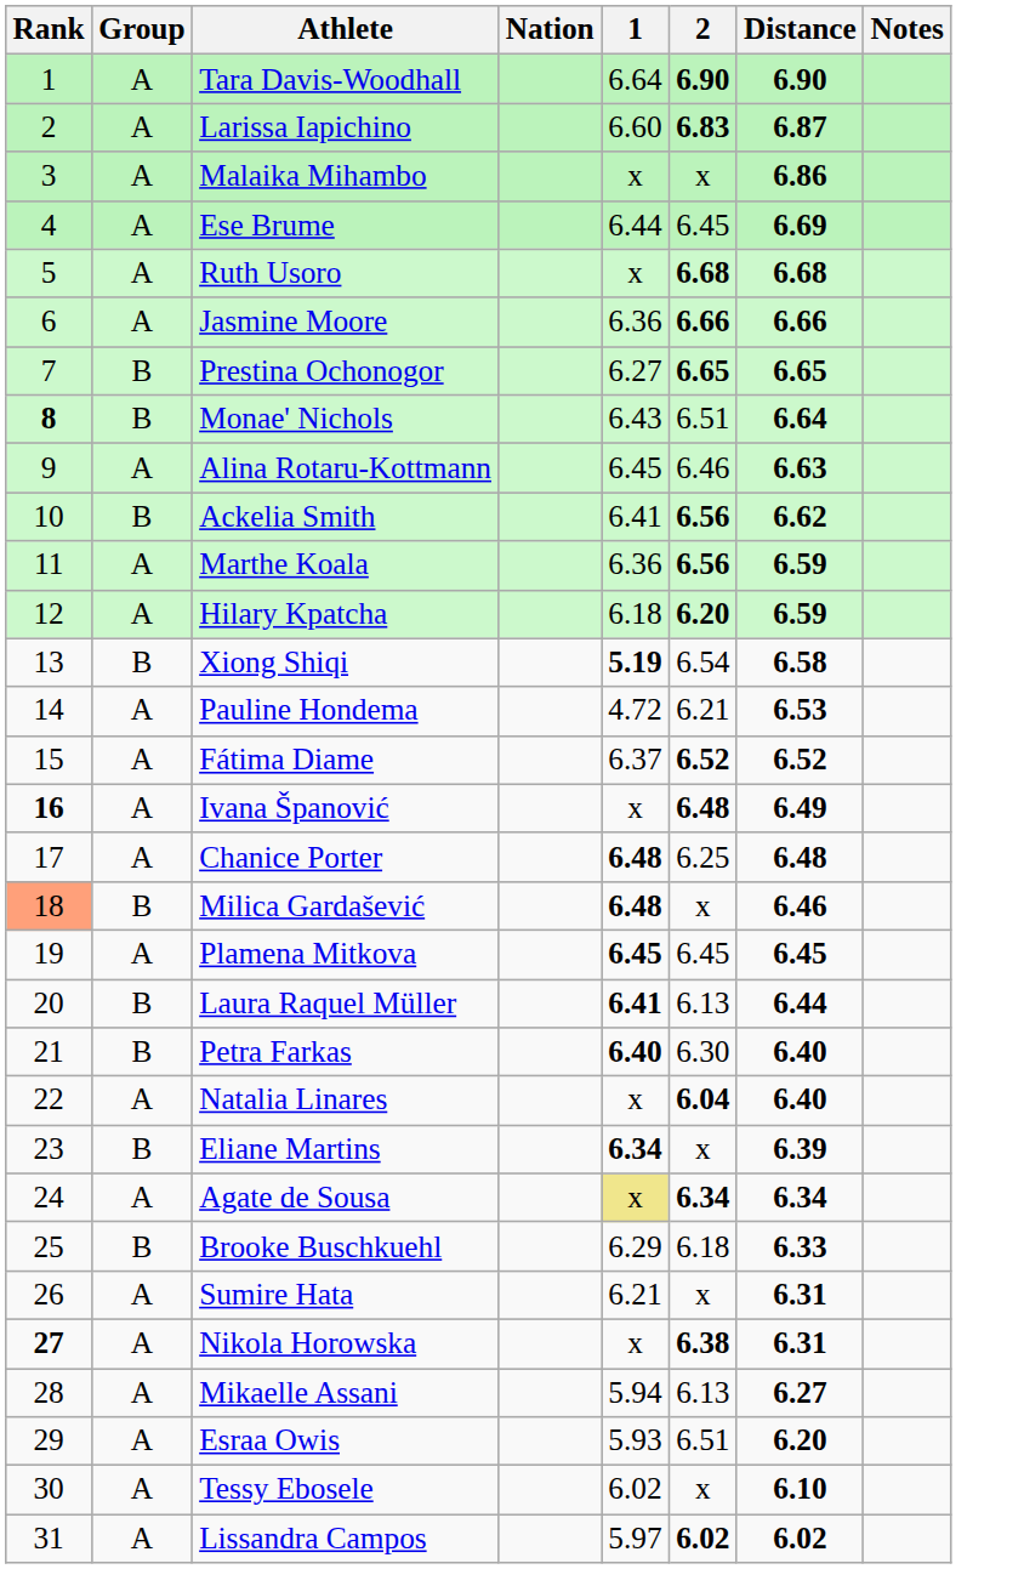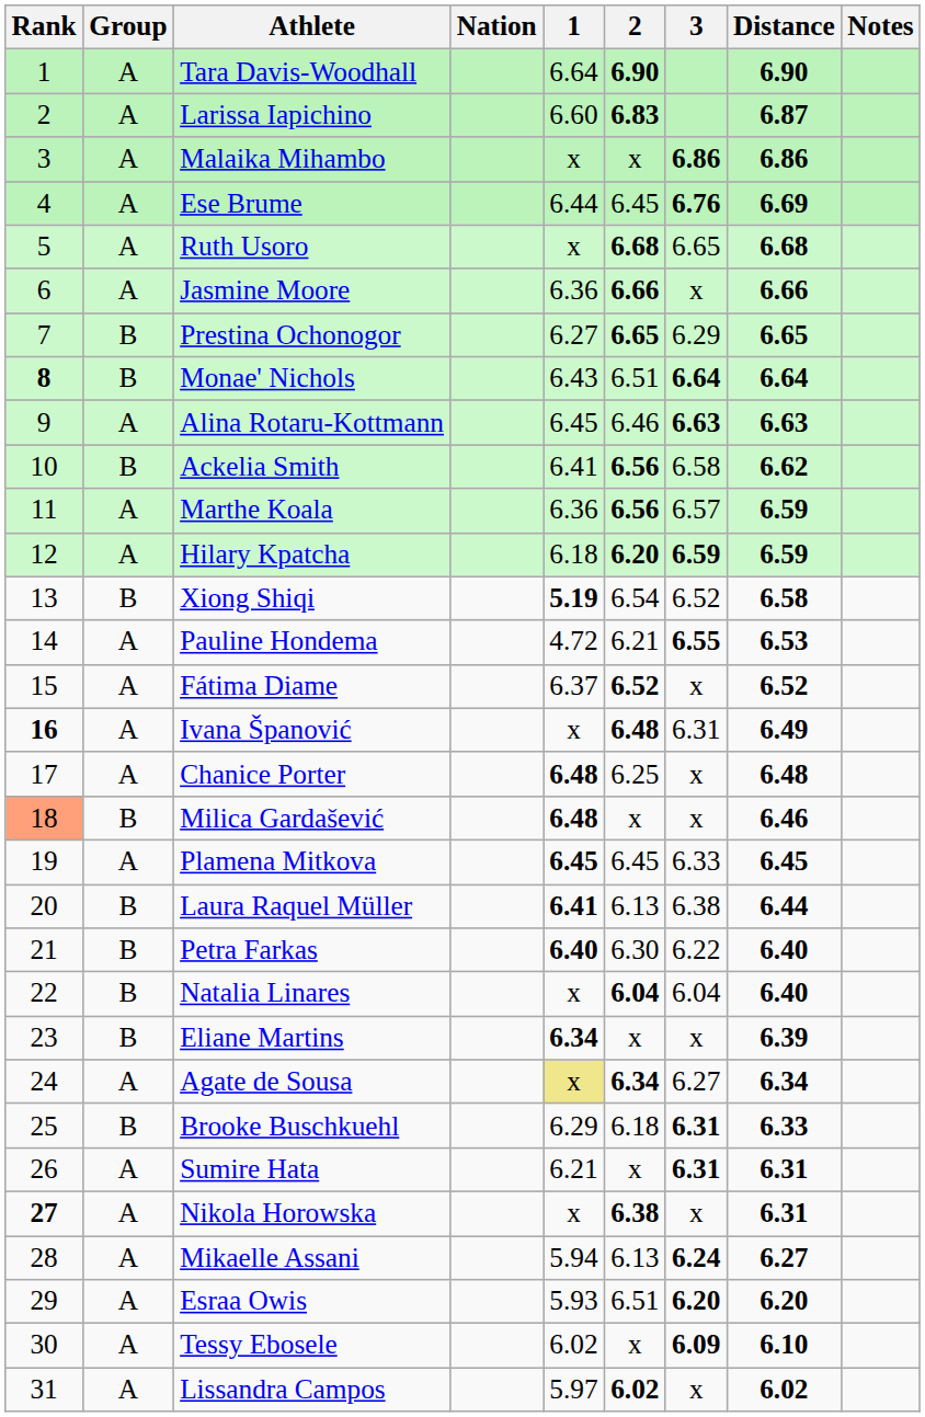+ column: 3 | 6.86 | 6.76 | 6.65 | x | 6.29 | 6.64 | 6.63 | 6.58 | 6.57 | 6.59 | 6.52 | 6.55 | x | 6.31 | x | x | 6.33 | 6.38 | 6.22 | 6.04 | x | 6.27 | 6.31 | 6.31 | x | 6.24 | 6.20 | 6.09 | x
Natalia Linares | Group: A -> B
